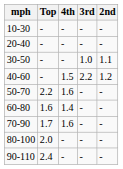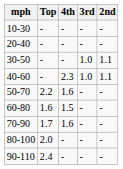40-60 | 4th: 1.5 -> 2.3
40-60 | 3rd: 2.2 -> 1.0
40-60 | 2nd: 1.2 -> 1.1
60-80 | 4th: 1.4 -> 1.5
